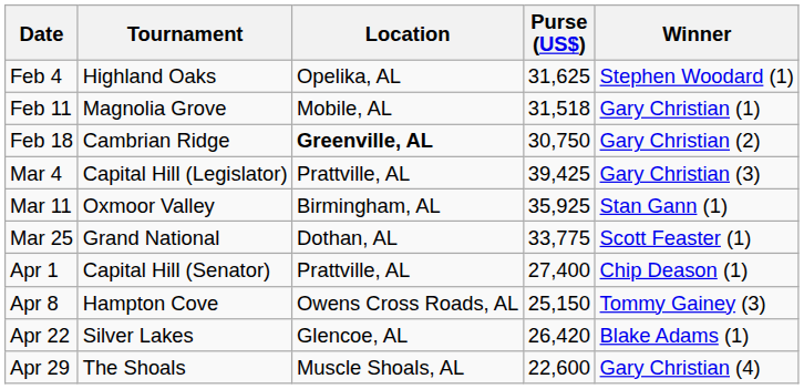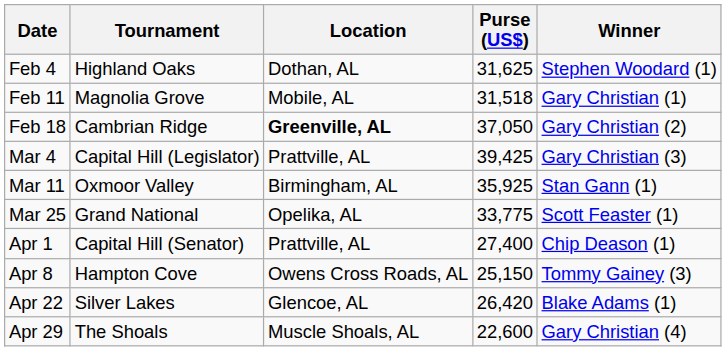Feb 4 | Location: Opelika, AL -> Dothan, AL
Feb 18 | Purse (US$): 30,750 -> 37,050
Mar 25 | Location: Dothan, AL -> Opelika, AL
